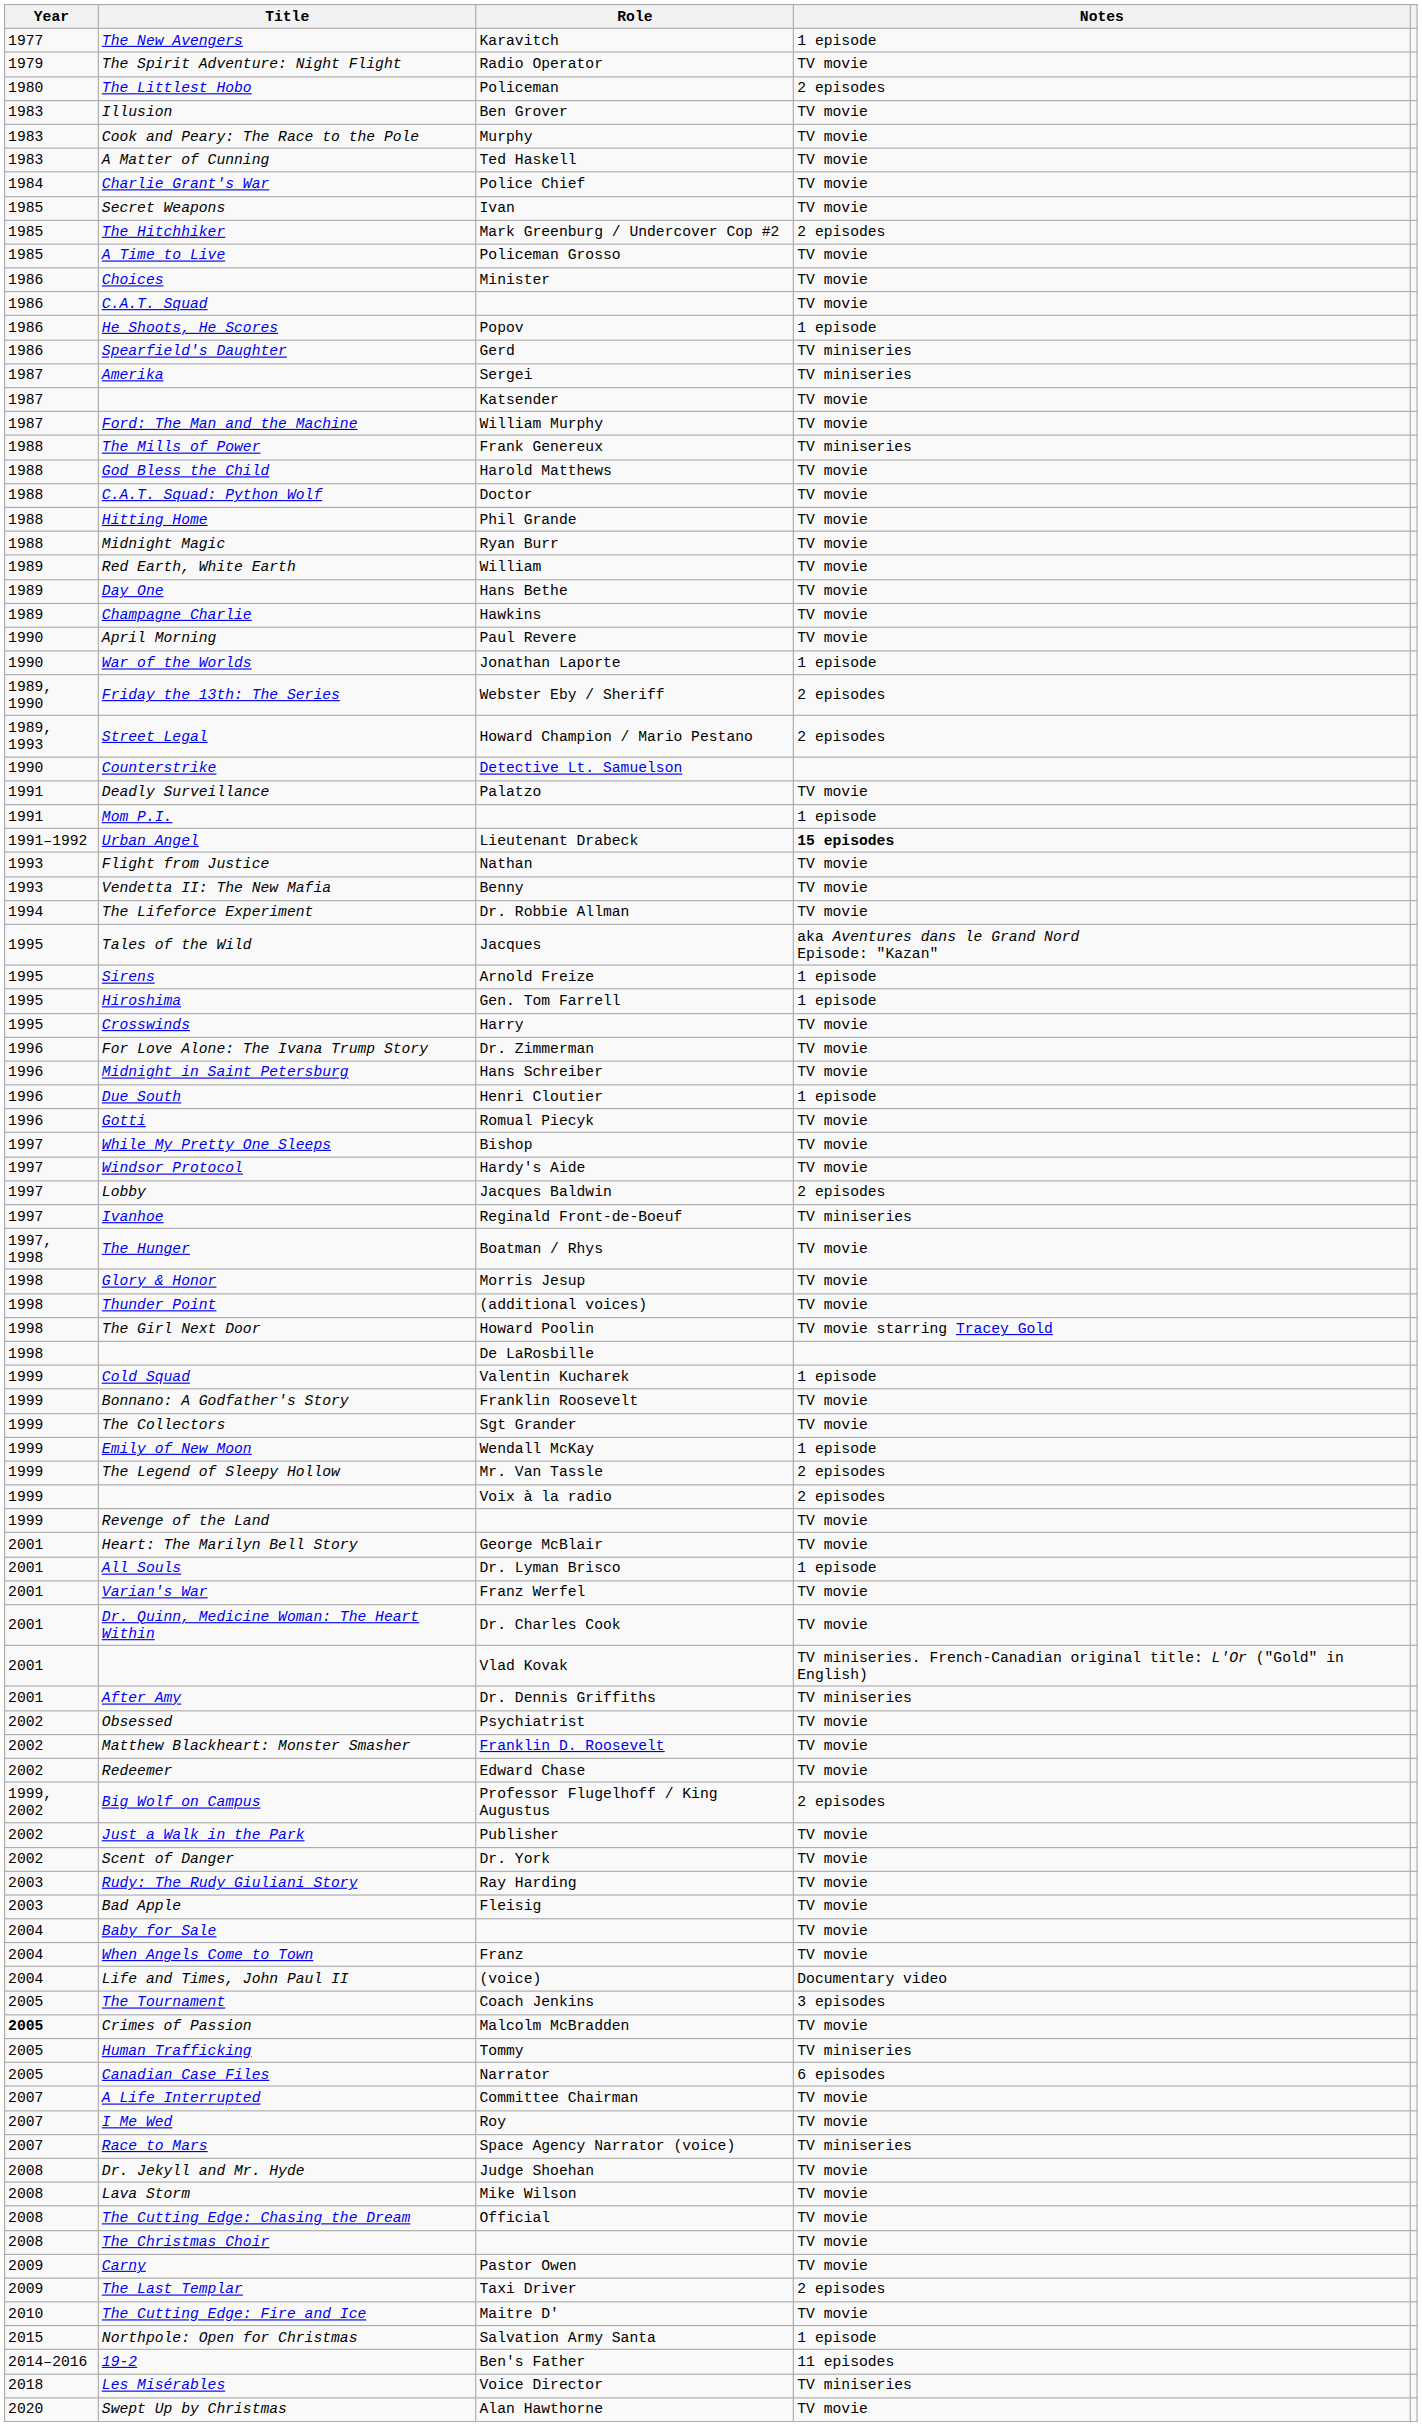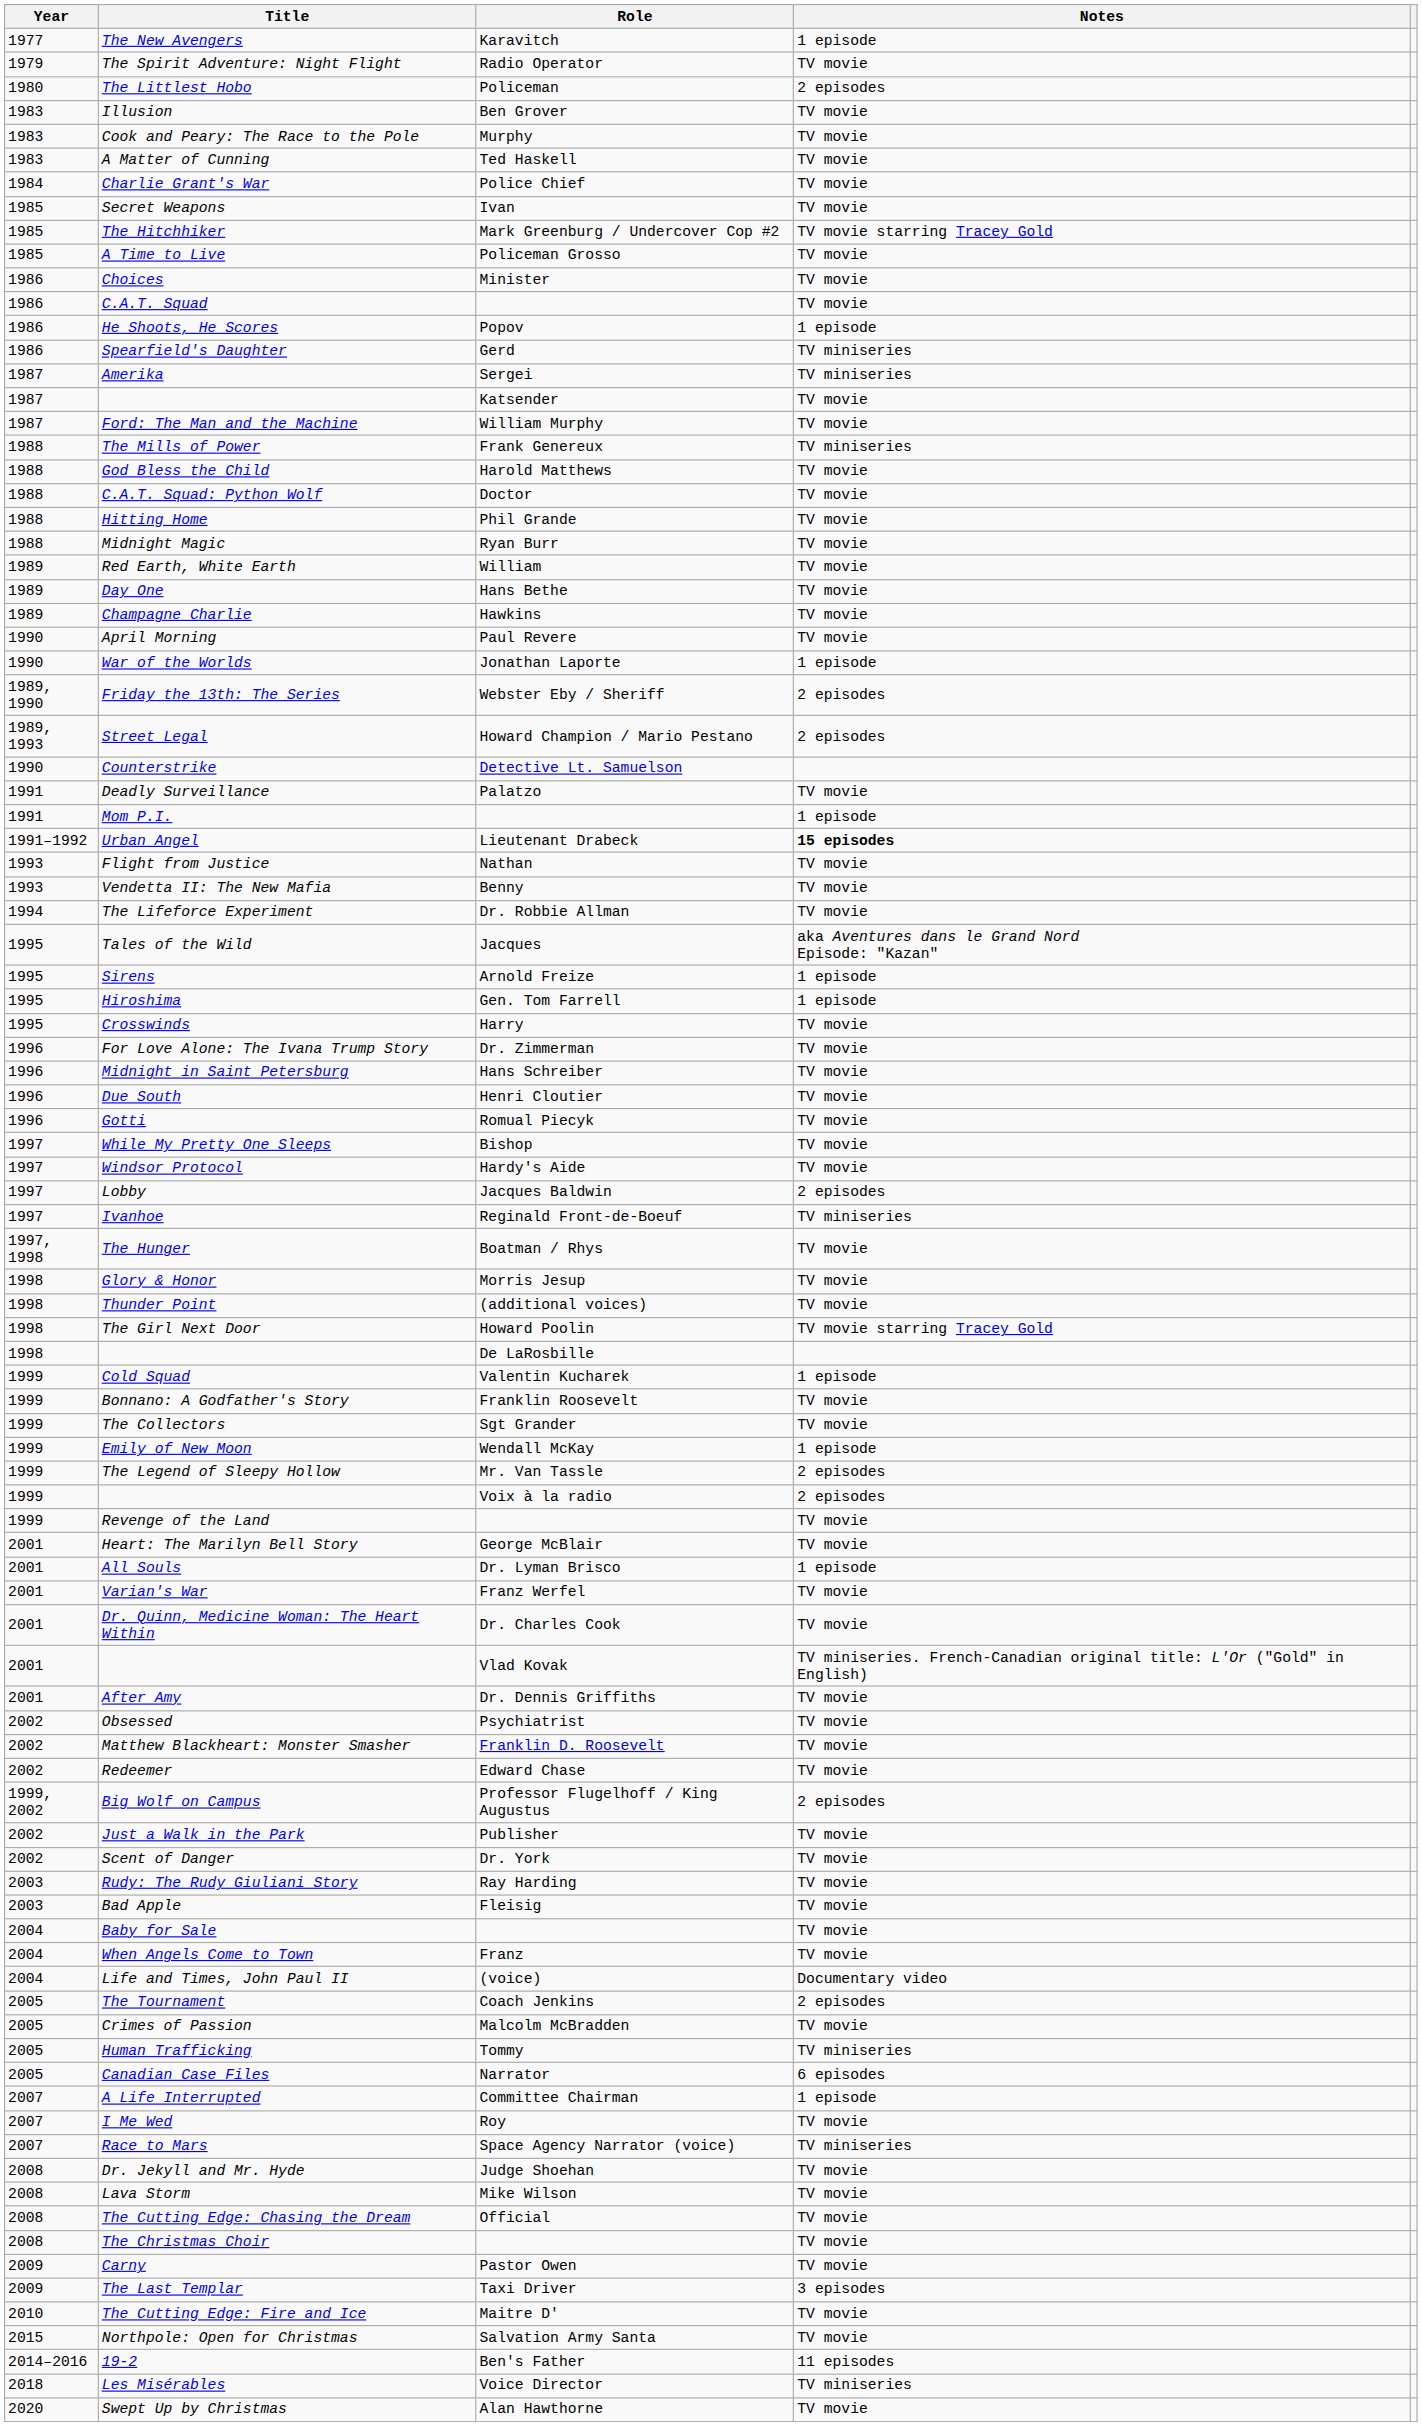The Hitchhiker | Notes: 2 episodes -> TV movie starring Tracey Gold
Due South | Notes: 1 episode -> TV movie
After Amy | Notes: TV miniseries -> TV movie
The Tournament | Notes: 3 episodes -> 2 episodes
Crimes of Passion | Year: bold -> normal
A Life Interrupted | Notes: TV movie -> 1 episode
The Last Templar | Notes: 2 episodes -> 3 episodes
Northpole: Open for Christmas | Notes: 1 episode -> TV movie
